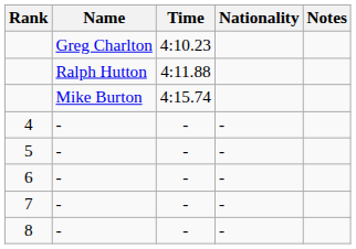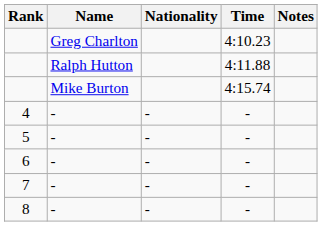columns swapped: Nationality <-> Time
